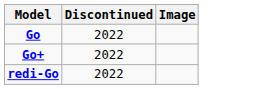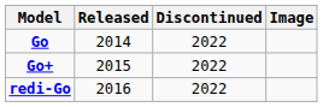+ column: Released | 2014 | 2015 | 2016
